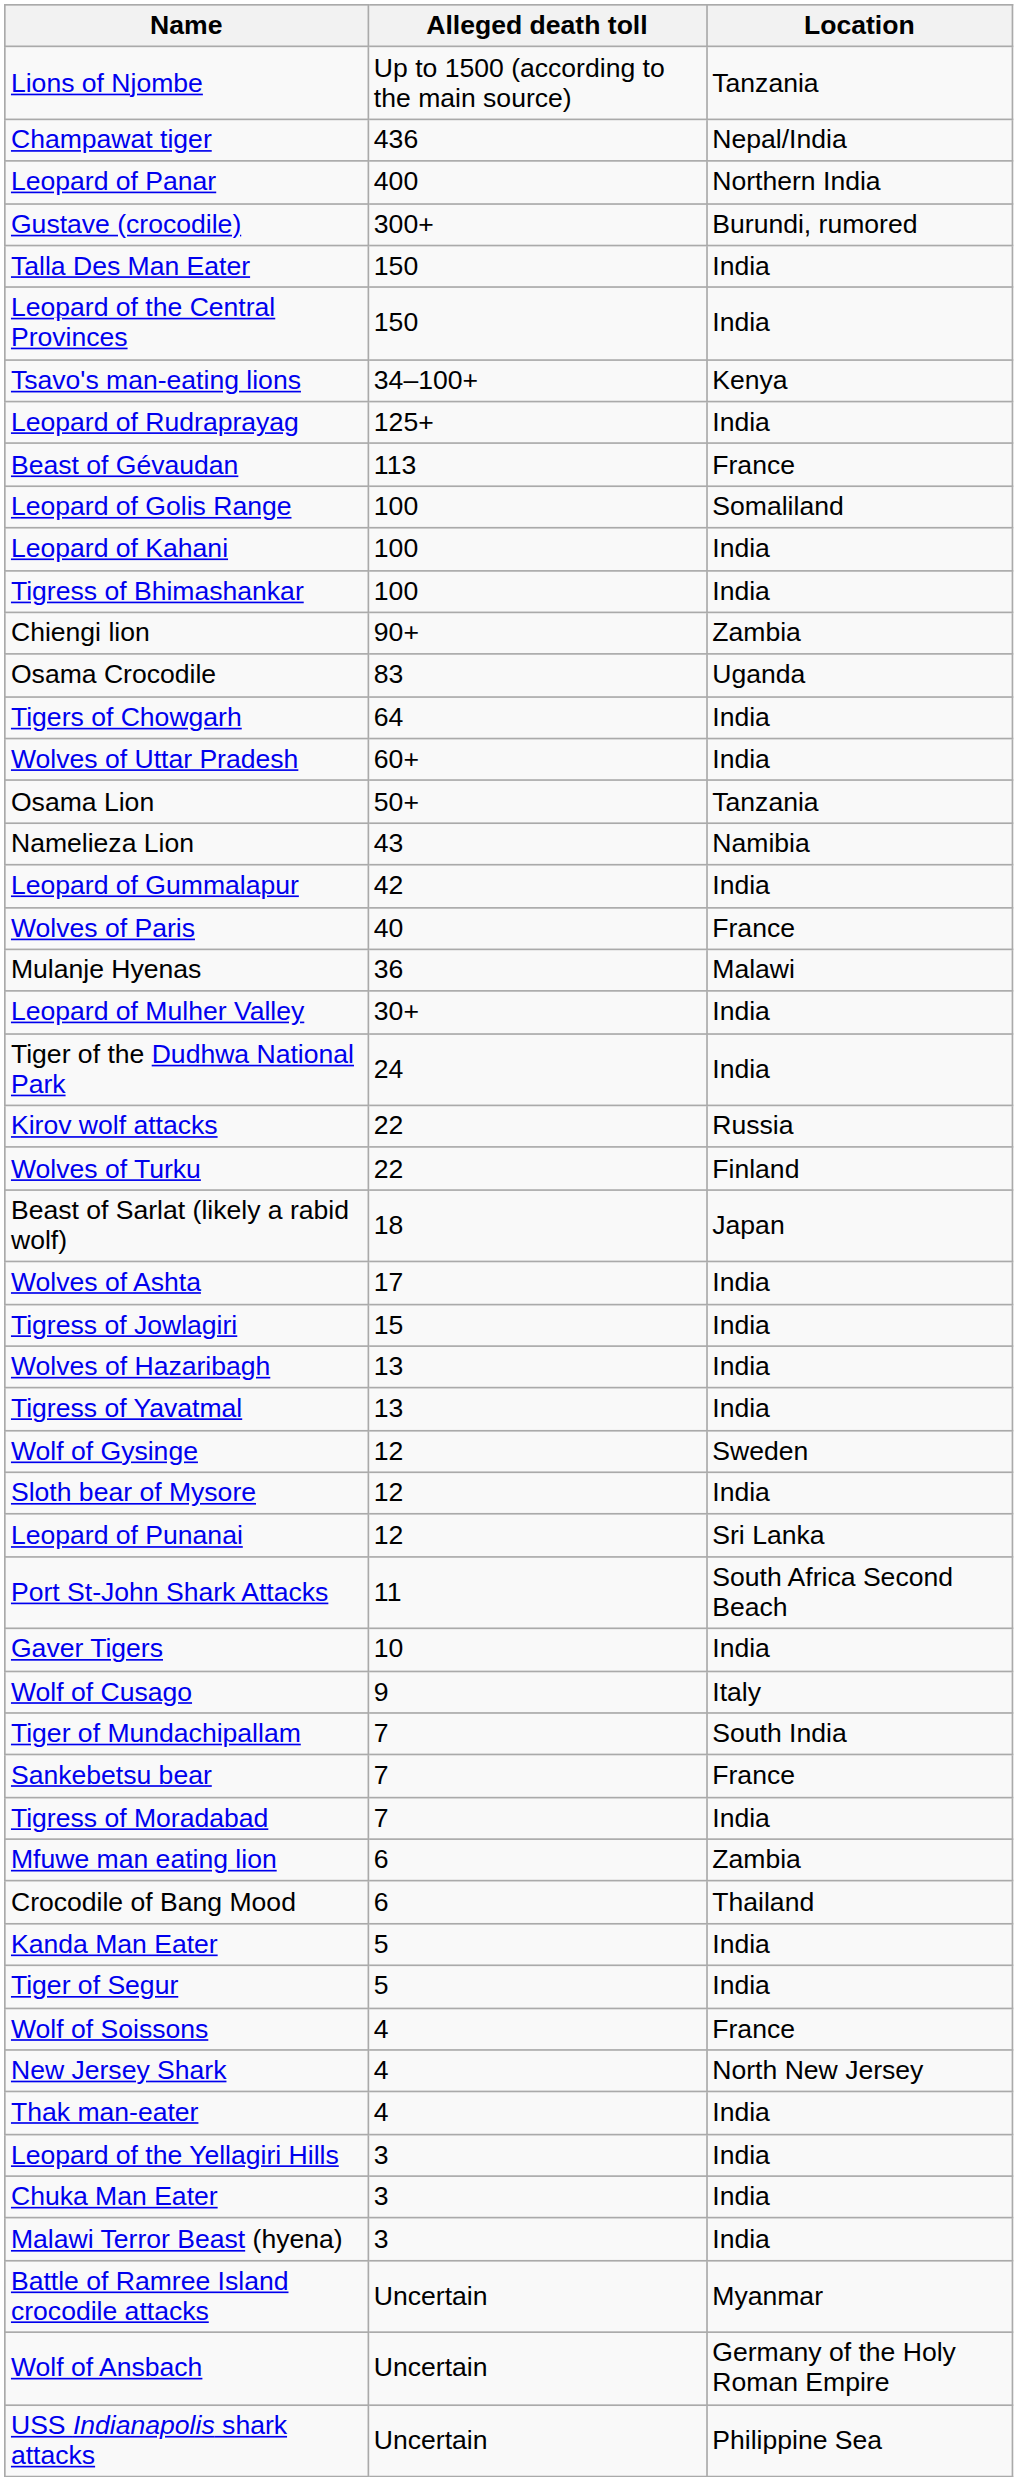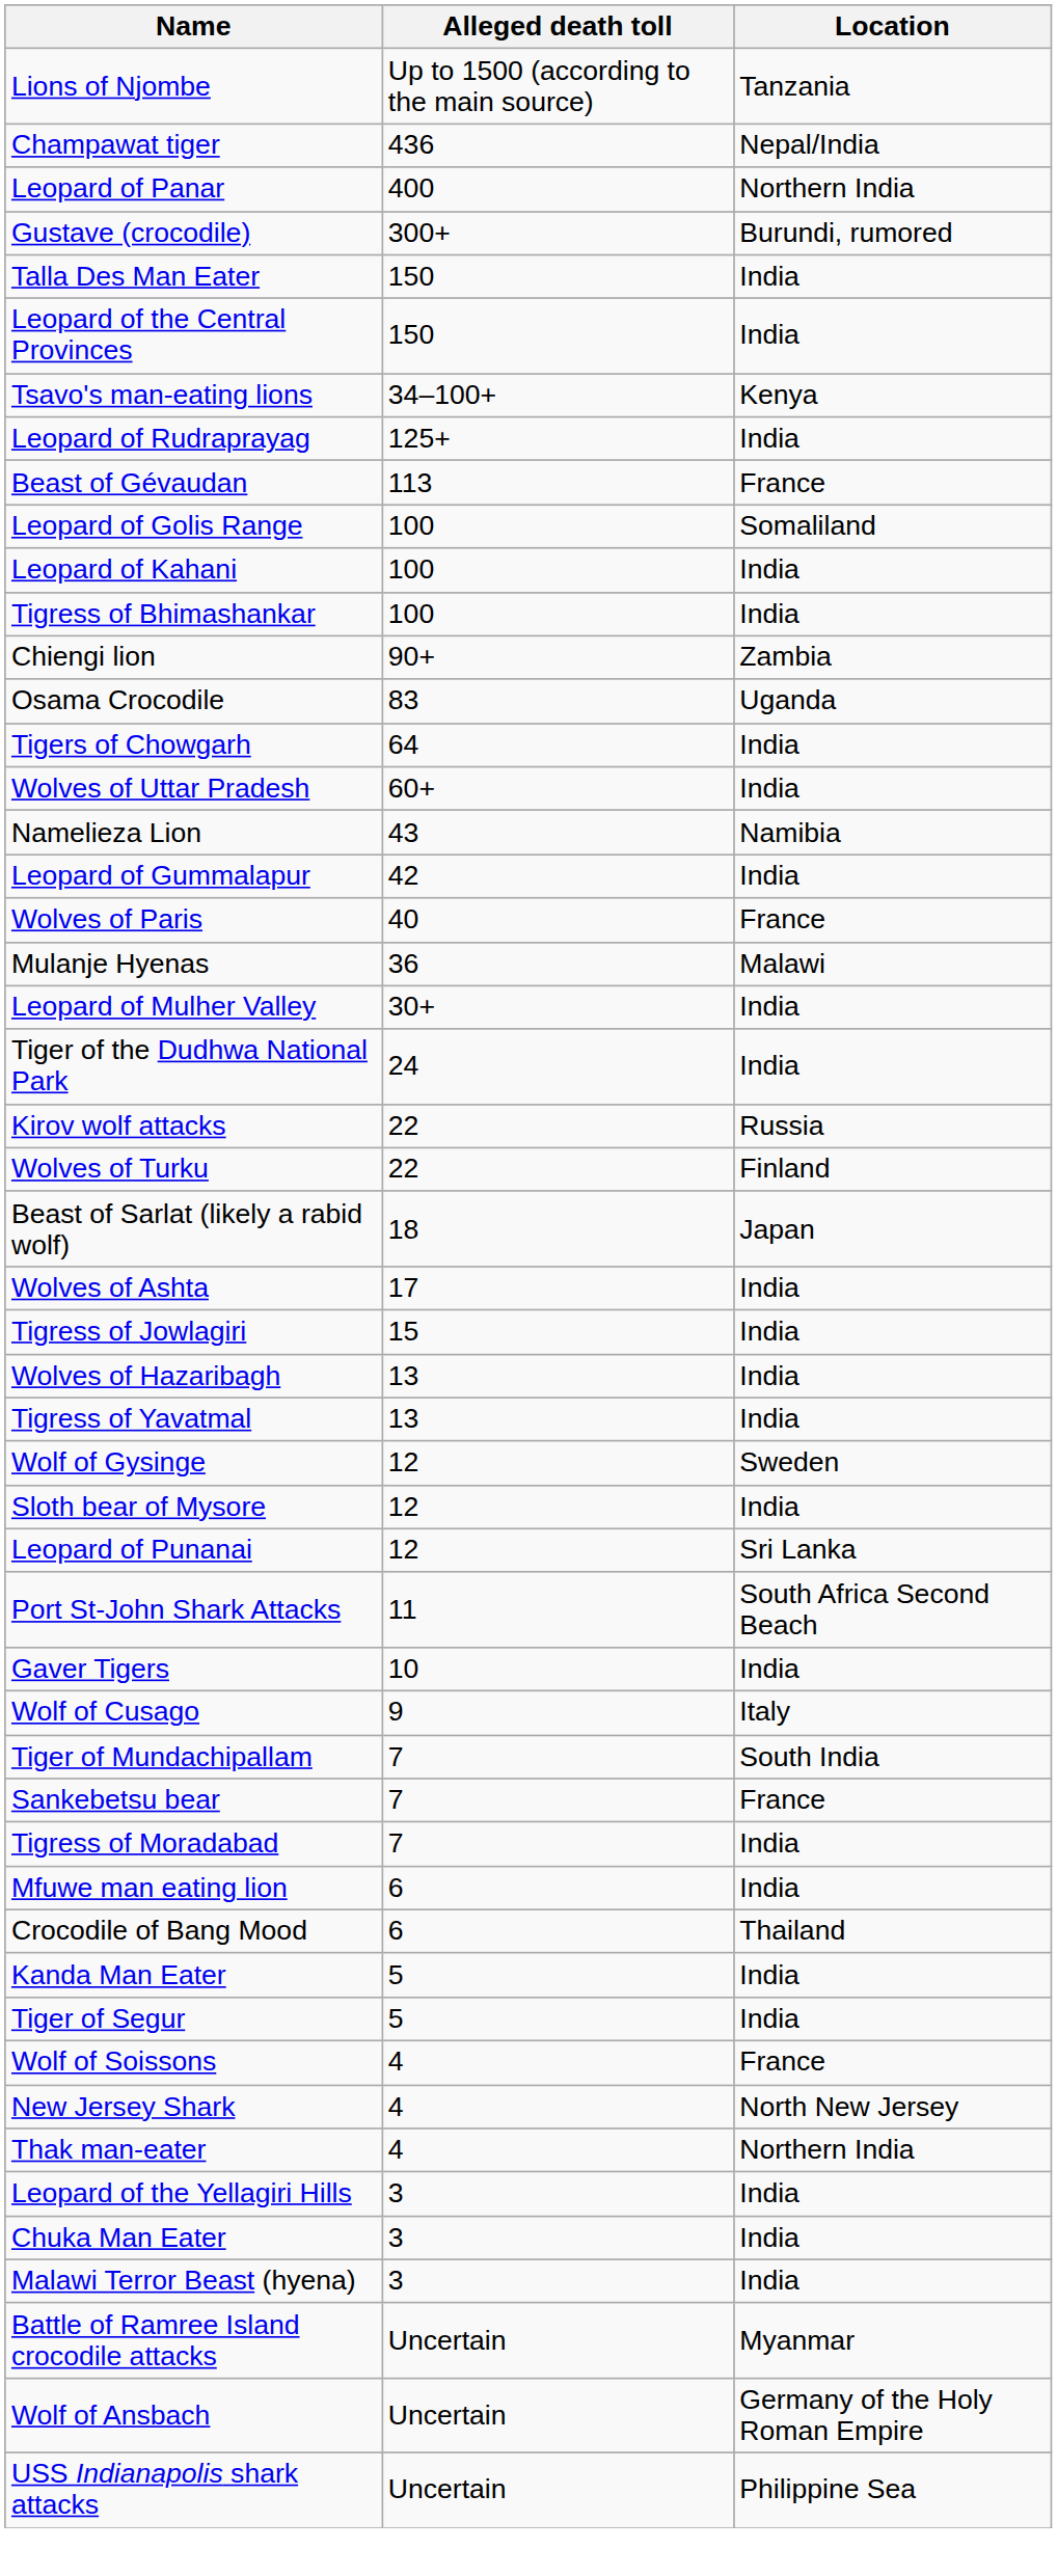- row: Osama Lion | 50+ | Tanzania
Mfuwe man eating lion | Location: Zambia -> India
Thak man-eater | Location: India -> Northern India
